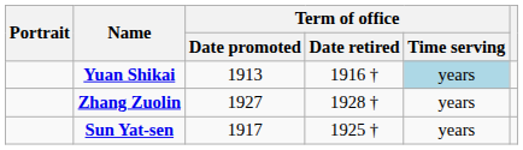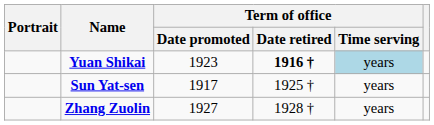Yuan Shikai | Term of office / Date promoted: 1913 -> 1923
Yuan Shikai | Term of office / Date retired: normal -> bold
rows swapped: Sun Yat-sen <-> Zhang Zuolin
